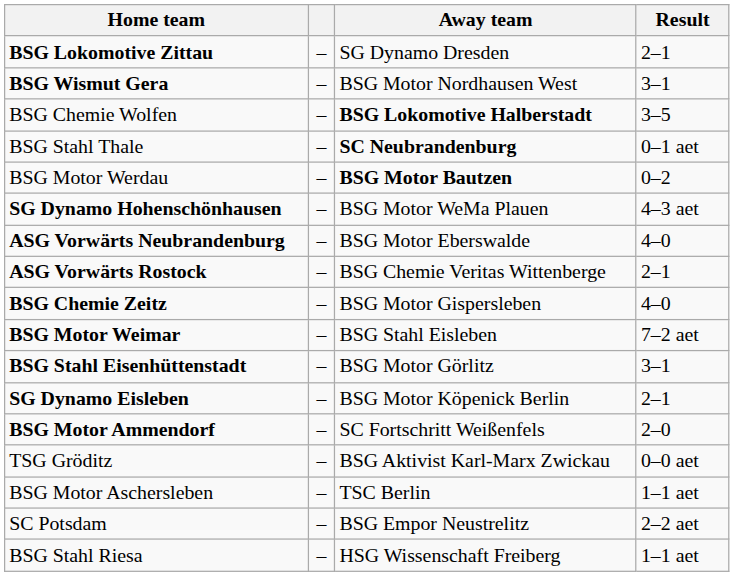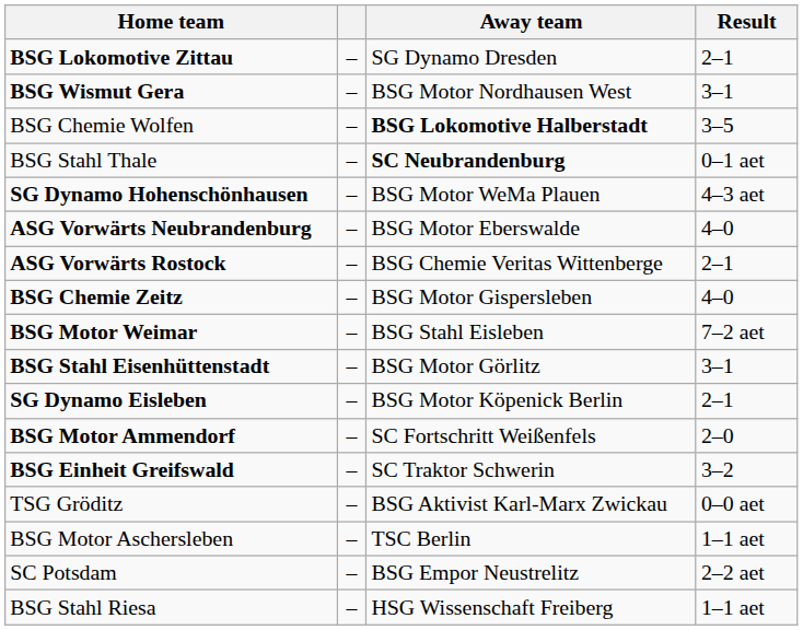- row: BSG Motor Werdau | – | BSG Motor Bautzen | 0–2
+ row: BSG Einheit Greifswald | – | SC Traktor Schwerin | 3–2
